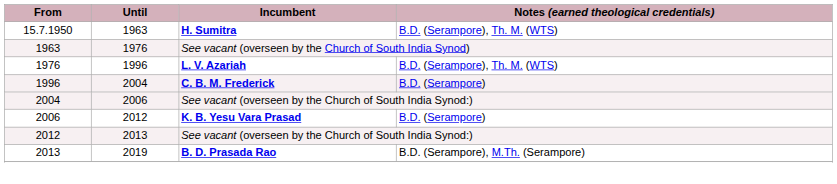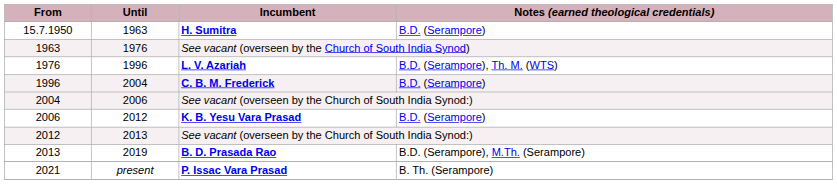15.7.1950 | Notes (earned theological credentials): B.D. (Serampore), Th. M. (WTS) -> B.D. (Serampore)
+ row: 2021 | present | P. Issac Vara Prasad | B. Th. (Serampore)
